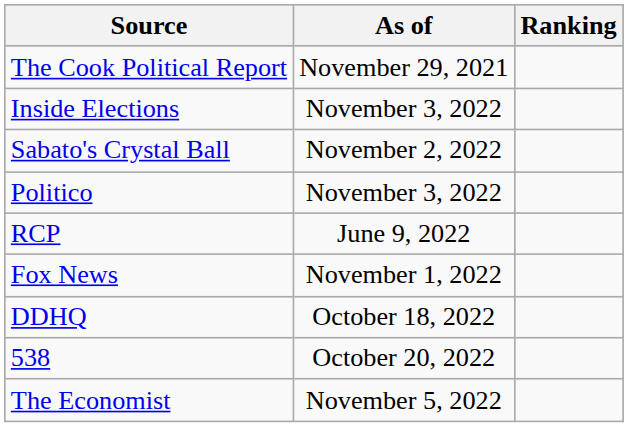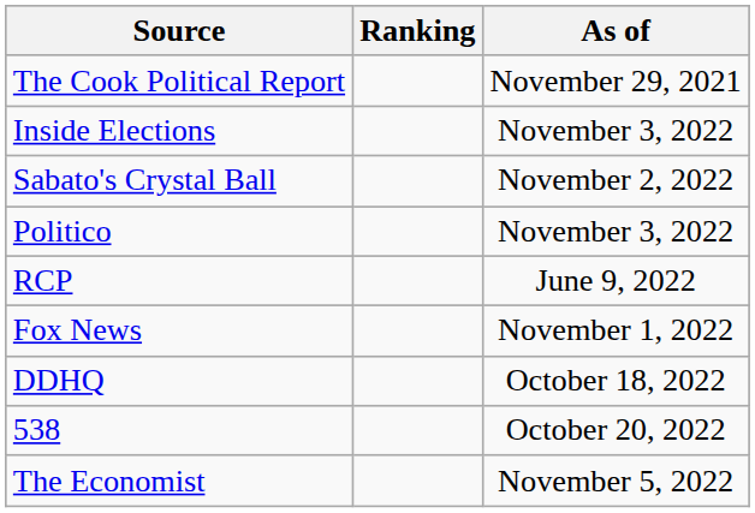columns swapped: Ranking <-> As of
